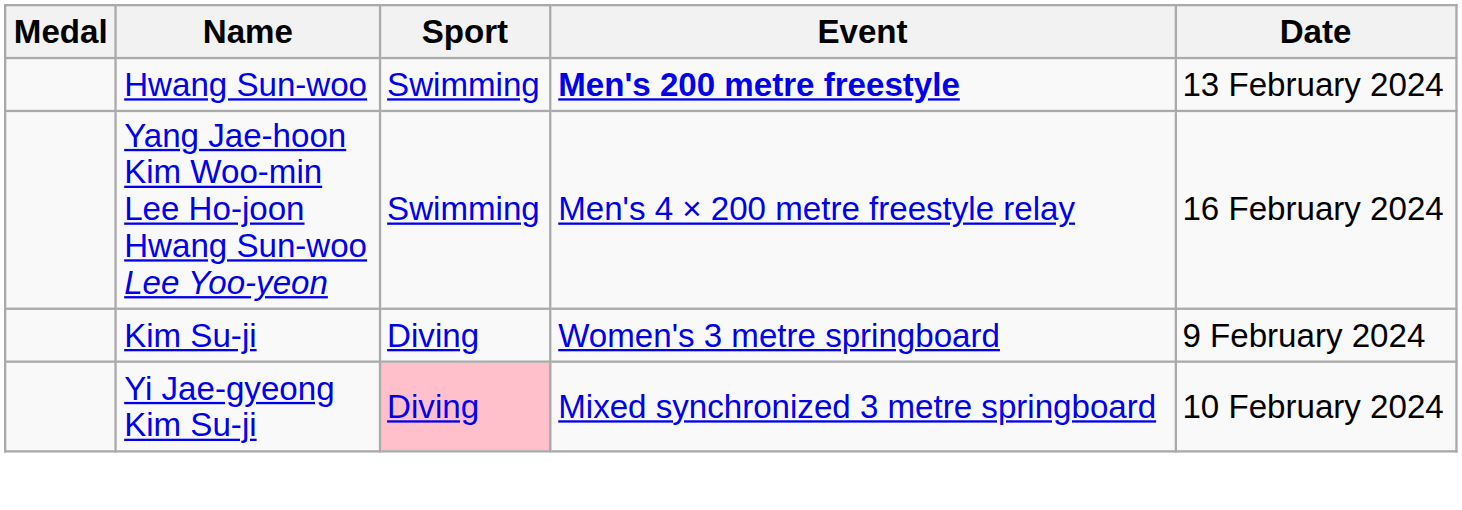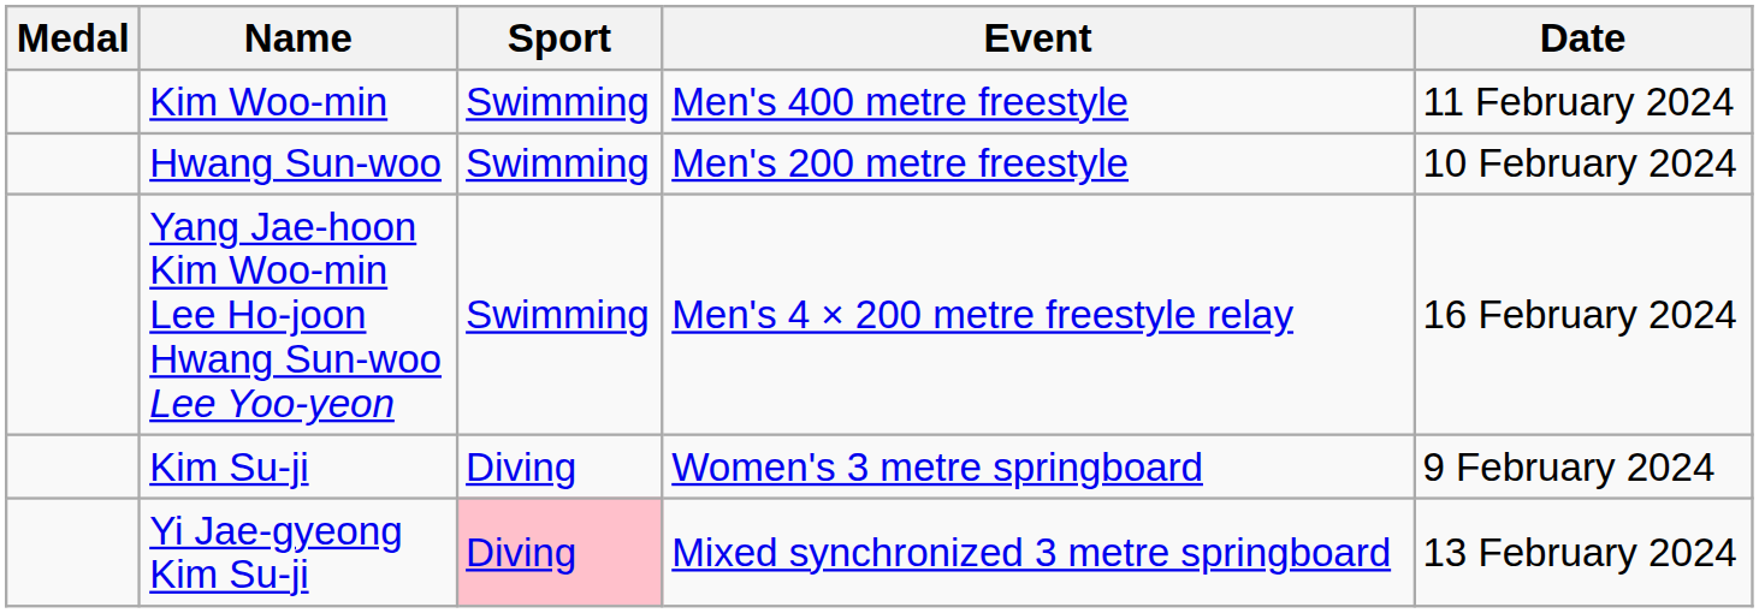+ row: Kim Woo-min | Swimming | Men's 400 metre freestyle | 11 February 2024
Hwang Sun-woo | Event: bold -> normal
Hwang Sun-woo | Date: 13 February 2024 -> 10 February 2024
Yi Jae-gyeong Kim Su-ji | Date: 10 February 2024 -> 13 February 2024
